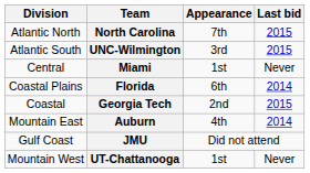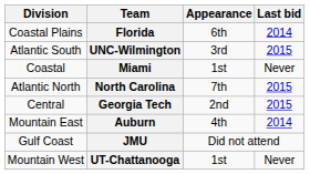rows swapped: North Carolina <-> Florida
Miami | Division: Central -> Coastal
Georgia Tech | Division: Coastal -> Central
